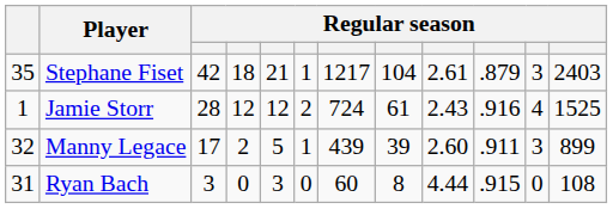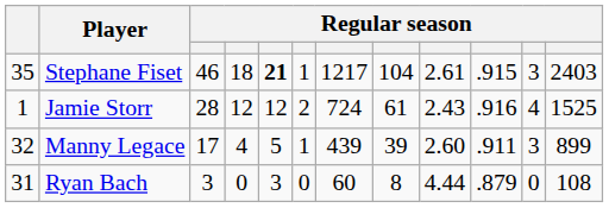Stephane Fiset | column 3: 42 -> 46
Stephane Fiset | column 5: normal -> bold
Stephane Fiset | column 10: .879 -> .915
Manny Legace | column 4: 2 -> 4
Ryan Bach | column 10: .915 -> .879
